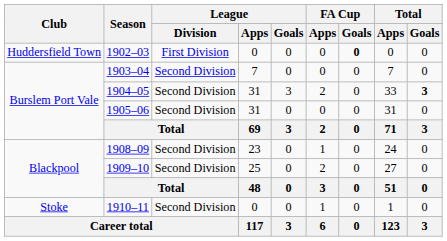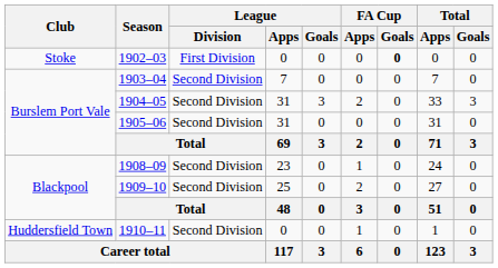1902–03 | Club: Huddersfield Town -> Stoke
1904–05 | Total / Goals: bold -> normal
1910–11 | Club: Stoke -> Huddersfield Town
